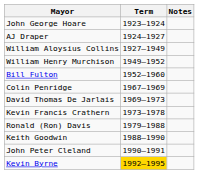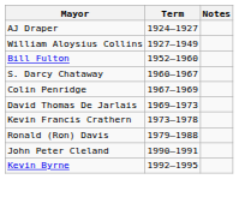- row: John George Hoare | 1923–1924
- row: William Henry Murchison | 1949–1952
+ row: S. Darcy Chataway | 1960–1967
- row: Keith Goodwin | 1988–1990
Kevin Byrne | Term: gold background -> no background
